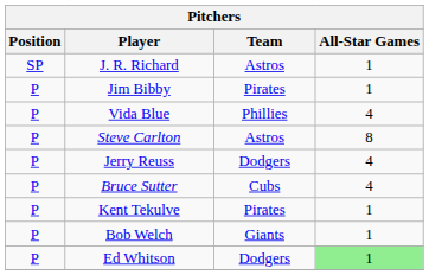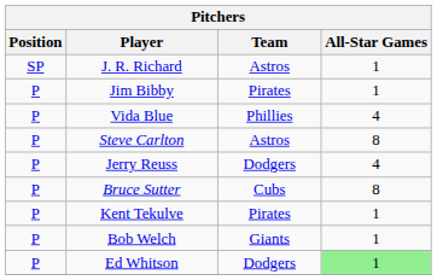Bruce Sutter | All-Star Games: 4 -> 8
